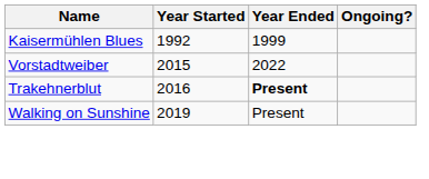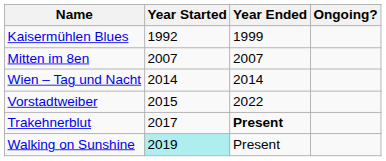+ row: Mitten im 8en | 2007 | 2007
+ row: Wien – Tag und Nacht | 2014 | 2014
Trakehnerblut | Year Started: 2016 -> 2017
Walking on Sunshine | Year Started: no background -> paleturquoise background
